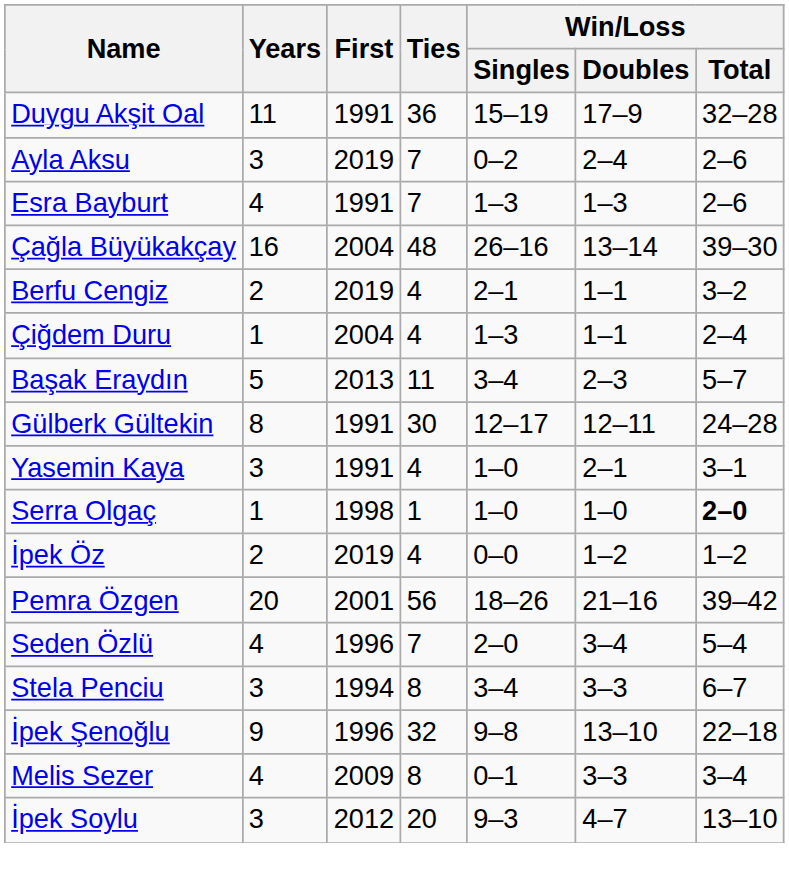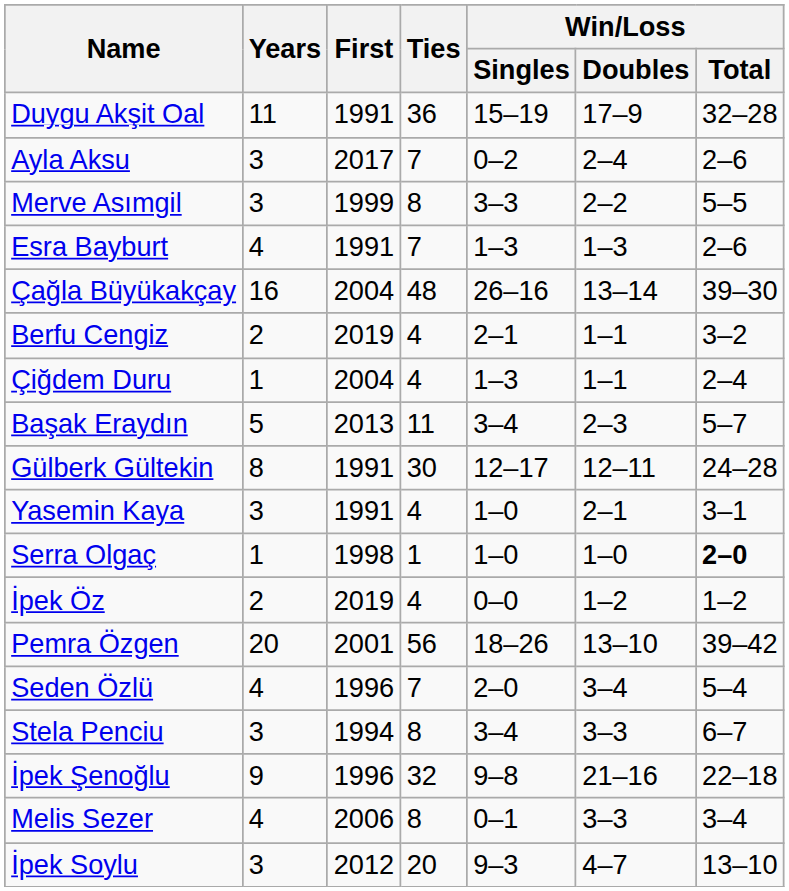Ayla Aksu | First: 2019 -> 2017
+ row: Merve Asımgil | 3 | 1999 | 8 | 3–3 | 2–2 | 5–5
Pemra Özgen | Win/Loss / Doubles: 21–16 -> 13–10
İpek Şenoğlu | Win/Loss / Doubles: 13–10 -> 21–16
Melis Sezer | First: 2009 -> 2006
